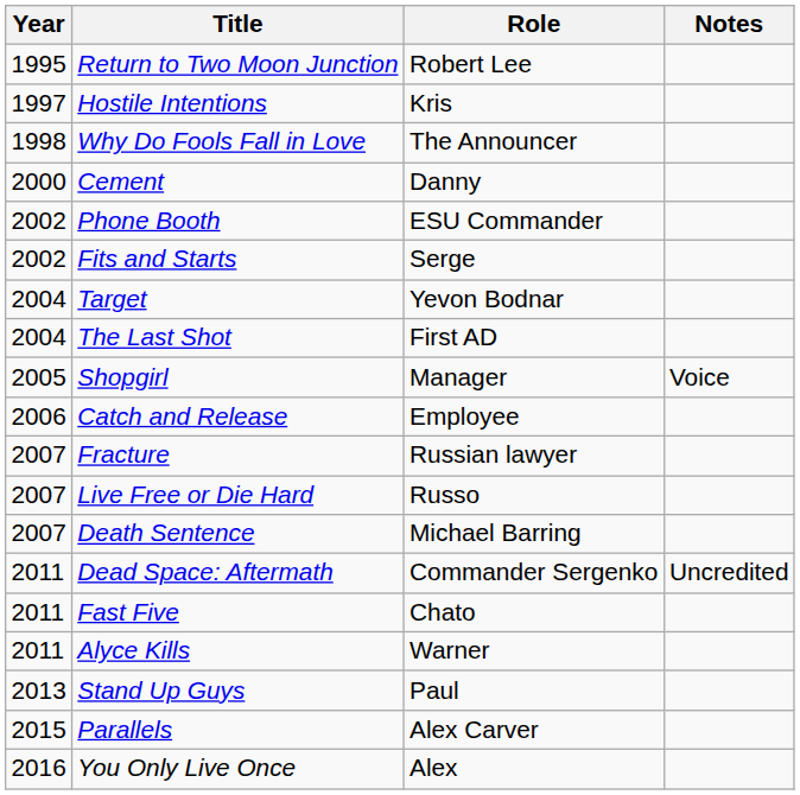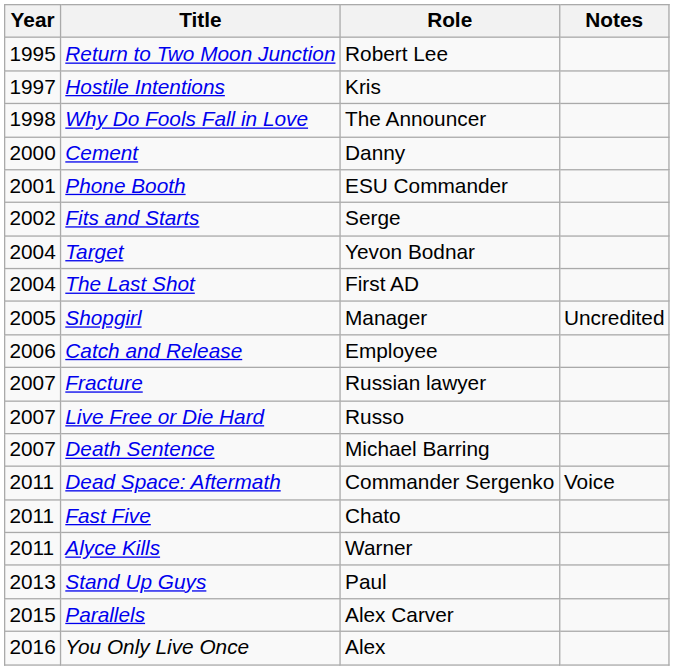Phone Booth | Year: 2002 -> 2001
Shopgirl | Notes: Voice -> Uncredited
Dead Space: Aftermath | Notes: Uncredited -> Voice
